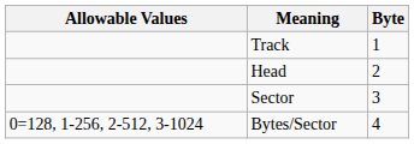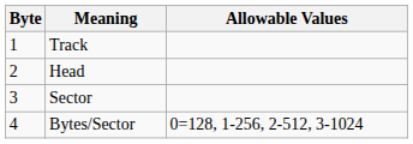columns swapped: Byte <-> Allowable Values
